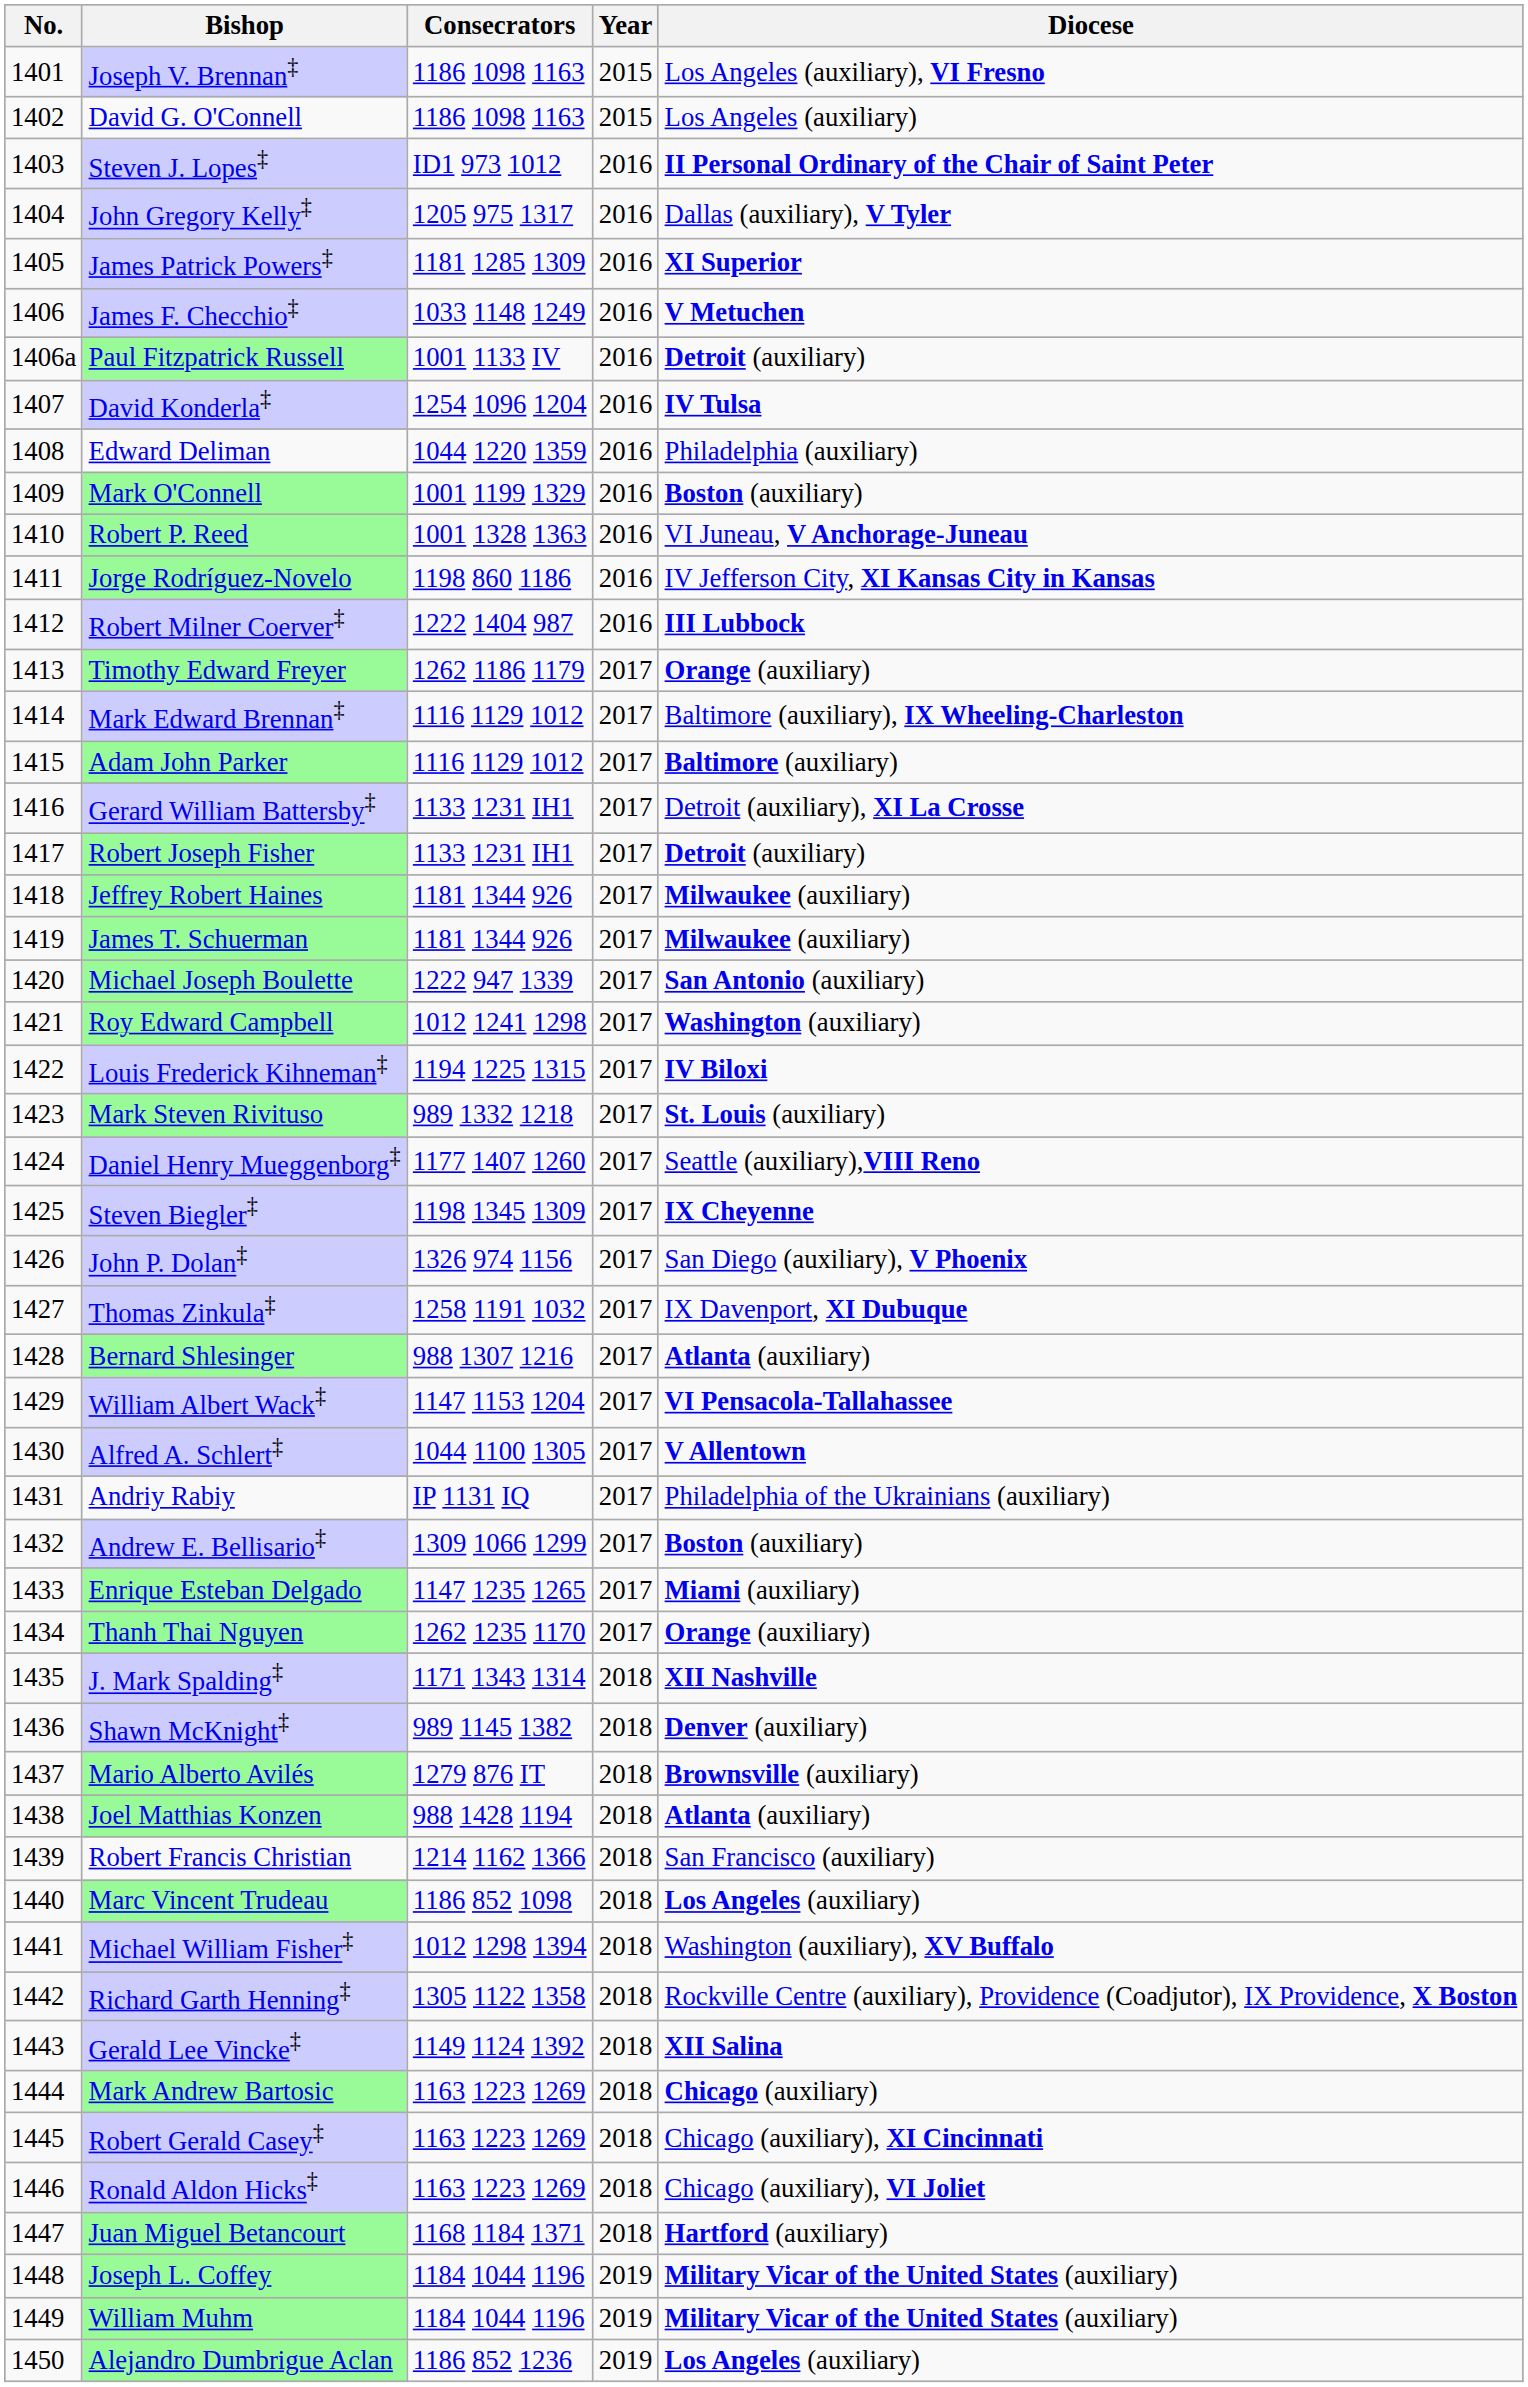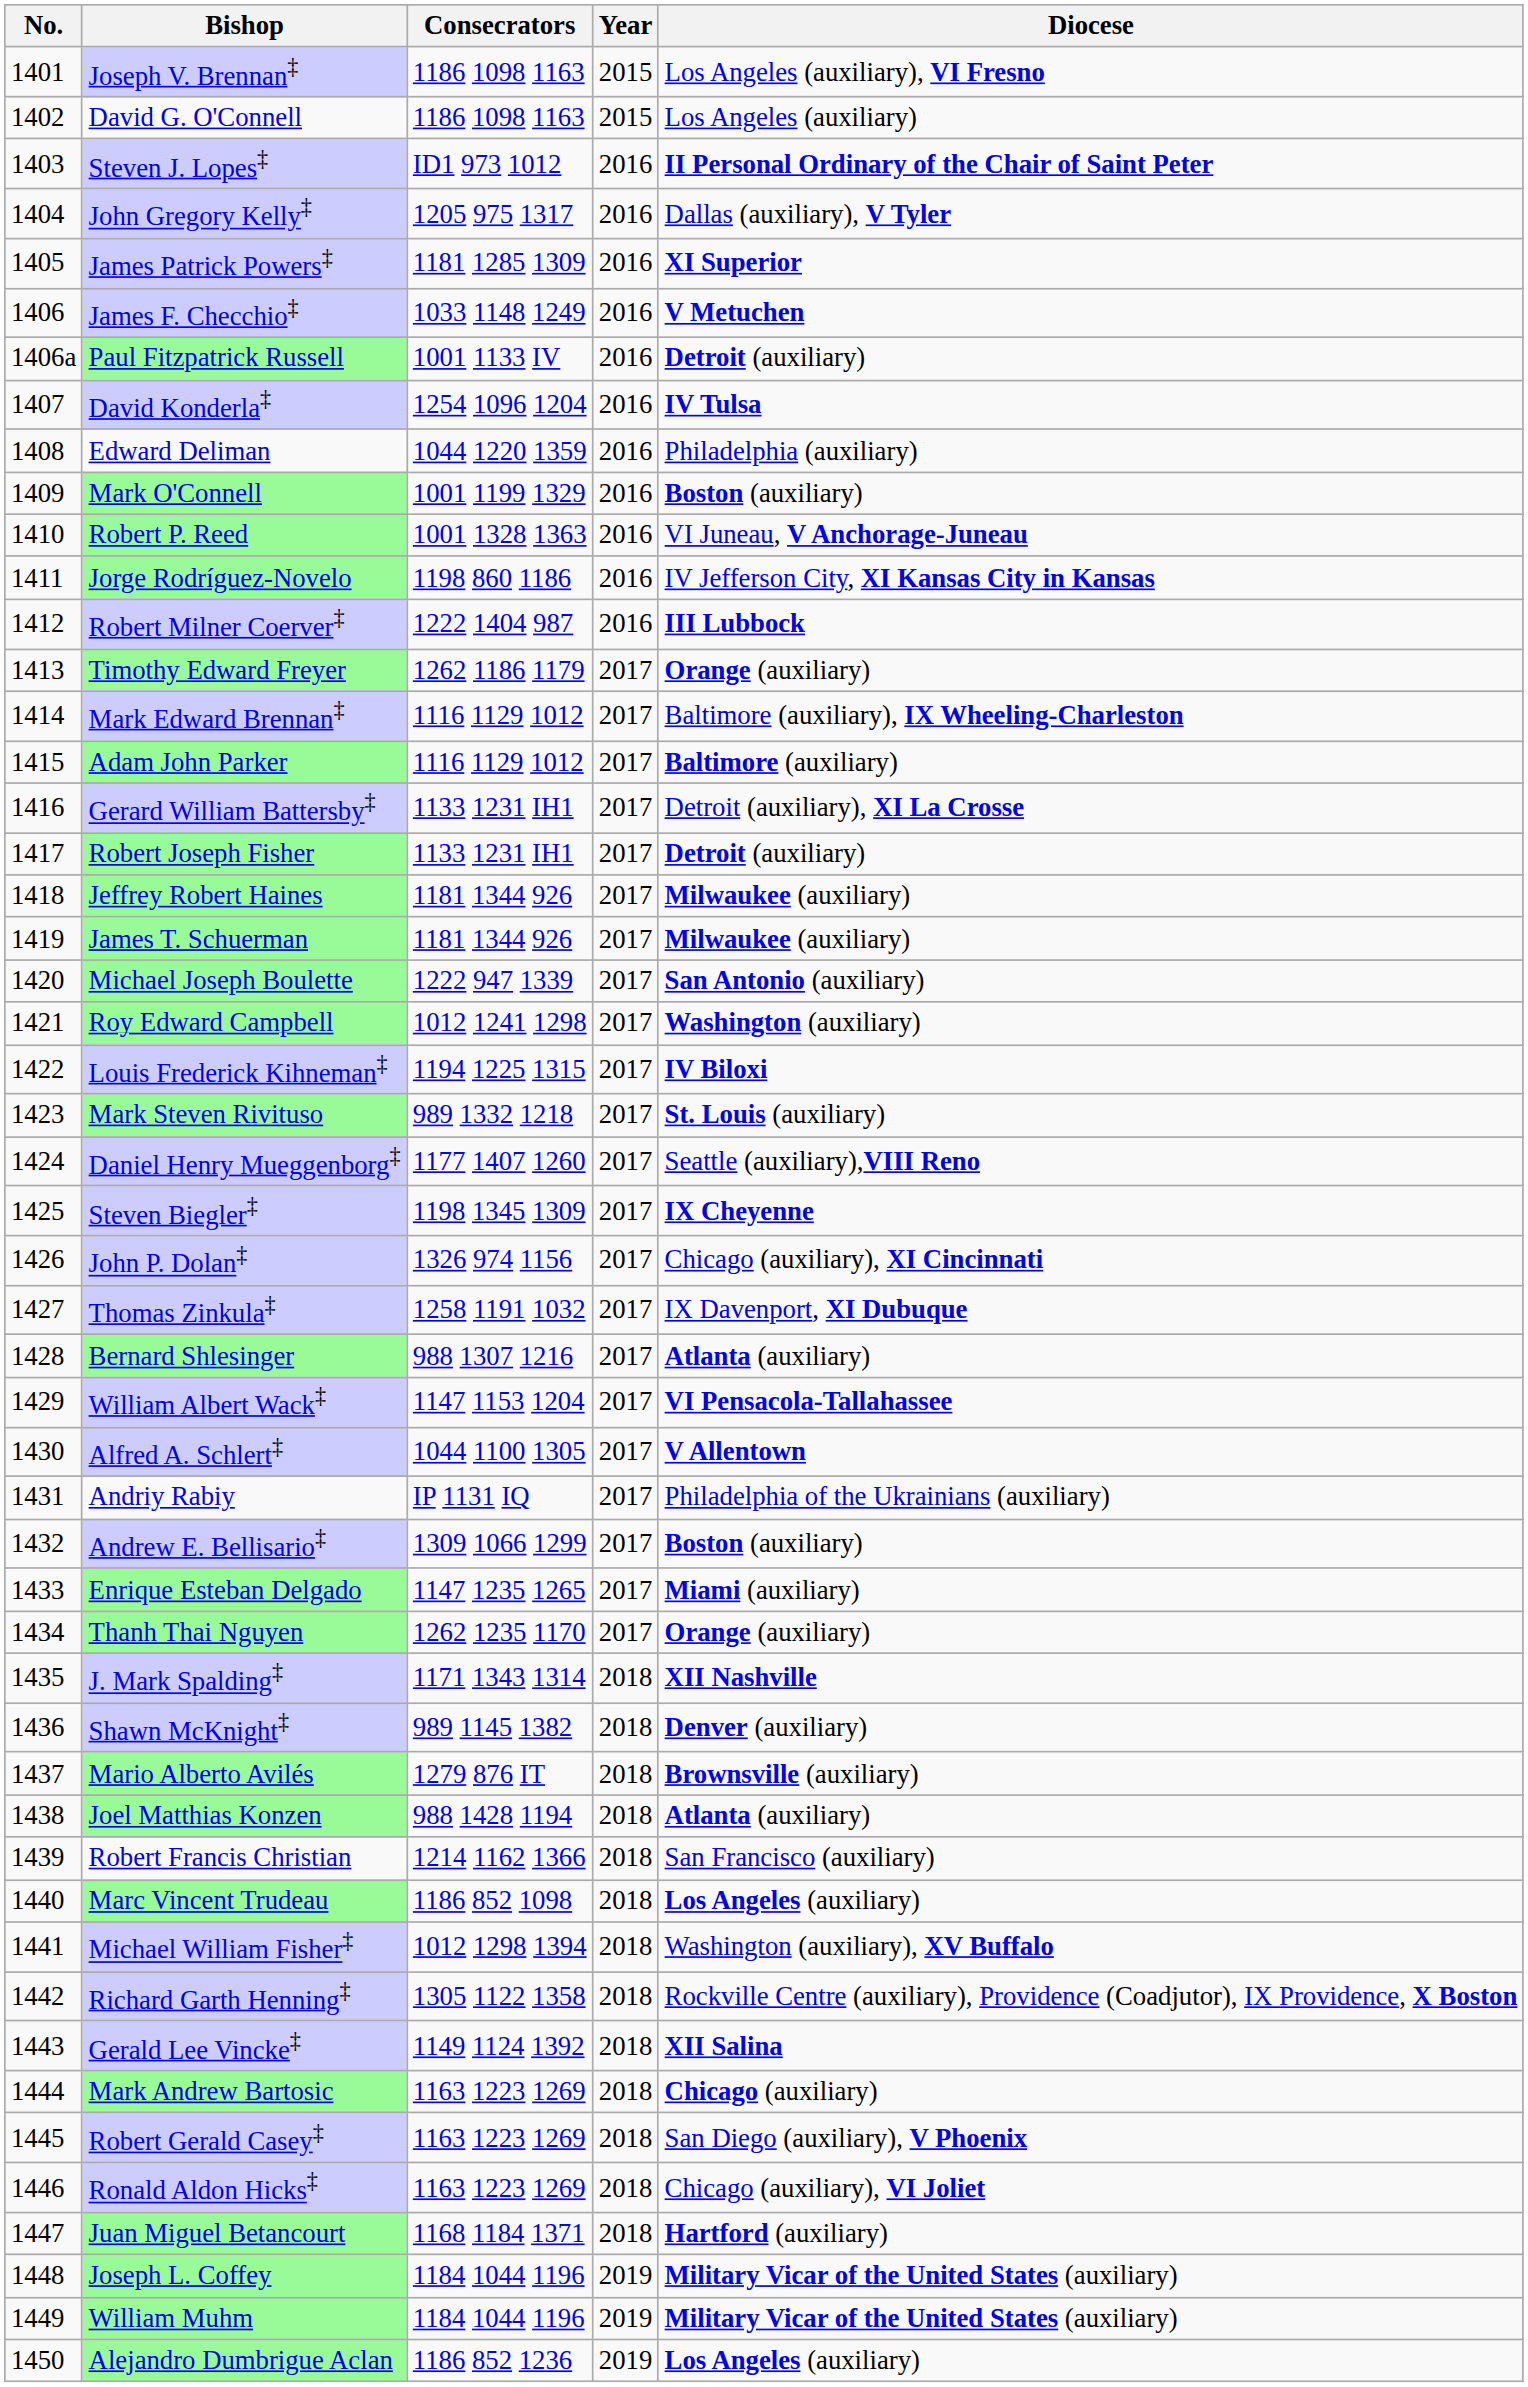John P. Dolan‡ | Diocese: San Diego (auxiliary), V Phoenix -> Chicago (auxiliary), XI Cincinnati
Robert Gerald Casey‡ | Diocese: Chicago (auxiliary), XI Cincinnati -> San Diego (auxiliary), V Phoenix
